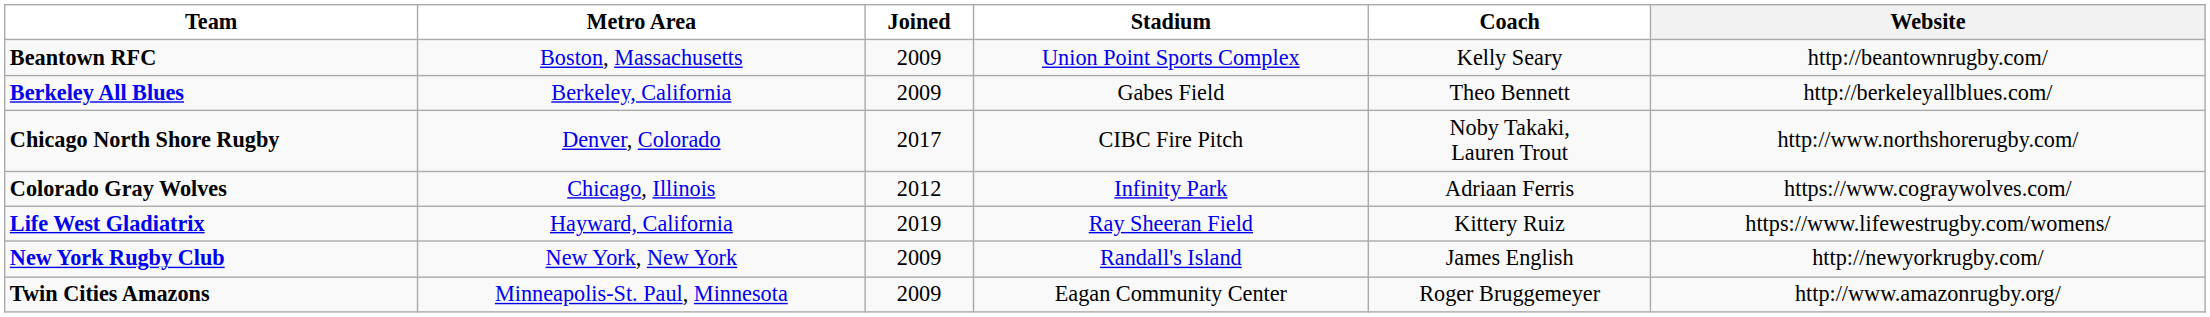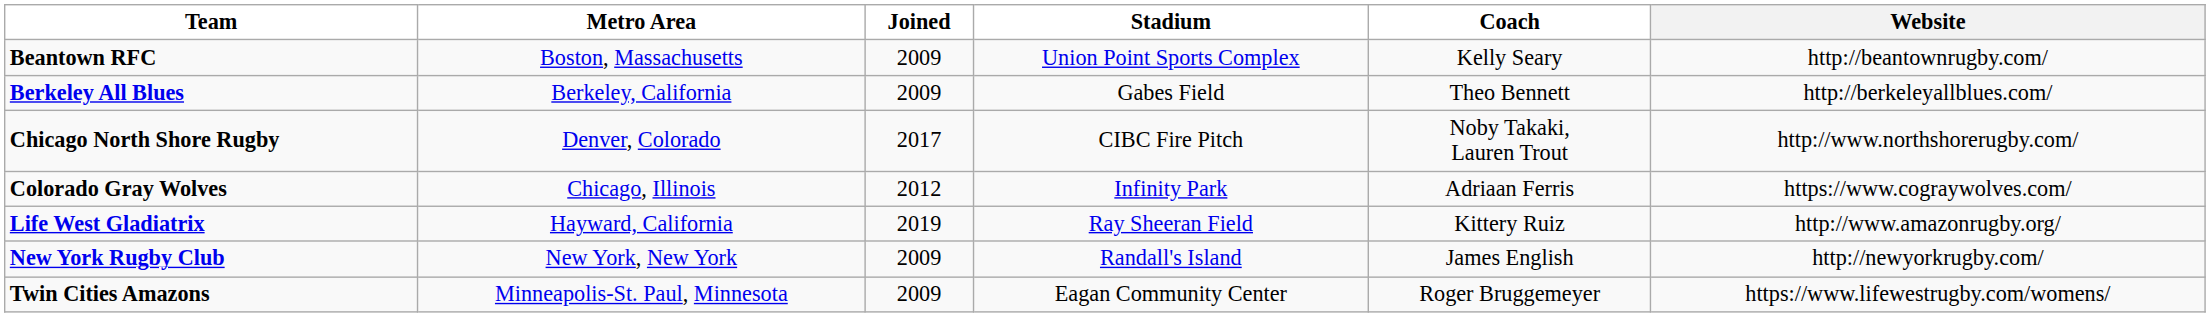Life West Gladiatrix | Website: https://www.lifewestrugby.com/womens/ -> http://www.amazonrugby.org/
Twin Cities Amazons | Website: http://www.amazonrugby.org/ -> https://www.lifewestrugby.com/womens/
